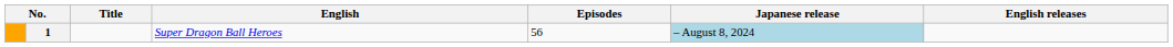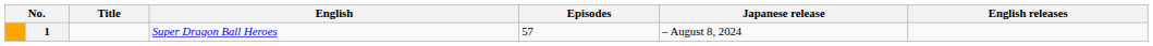Super Dragon Ball Heroes | Episodes: 56 -> 57
Super Dragon Ball Heroes | Japanese release: lightblue background -> no background
